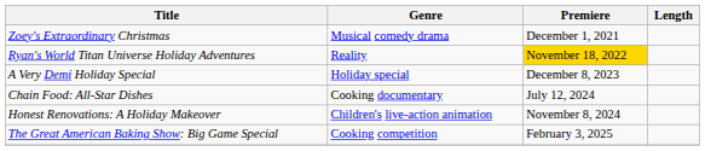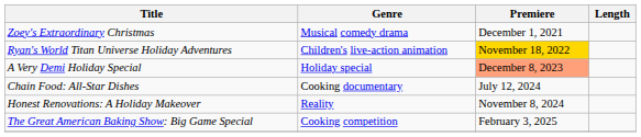Ryan's World Titan Universe Holiday Adventures | Genre: Reality -> Children's live-action animation
A Very Demi Holiday Special | Premiere: no background -> lightsalmon background
Honest Renovations: A Holiday Makeover | Genre: Children's live-action animation -> Reality
